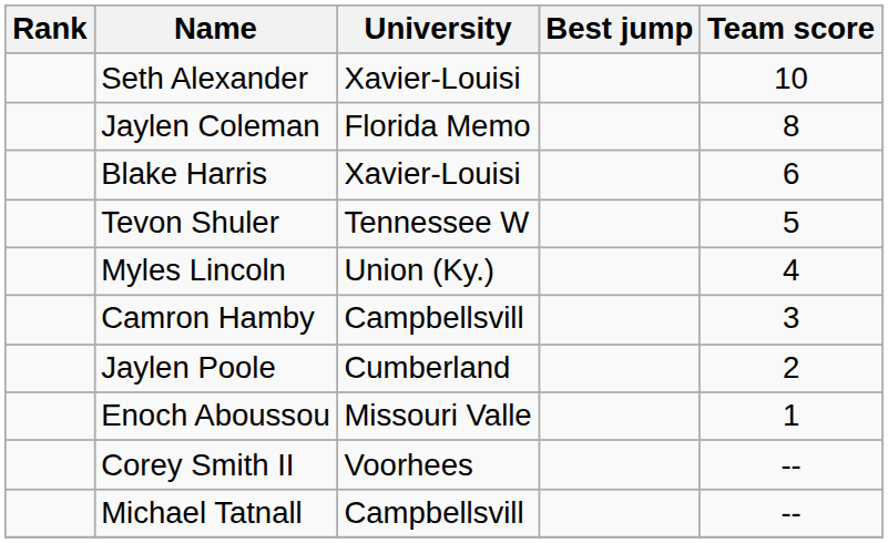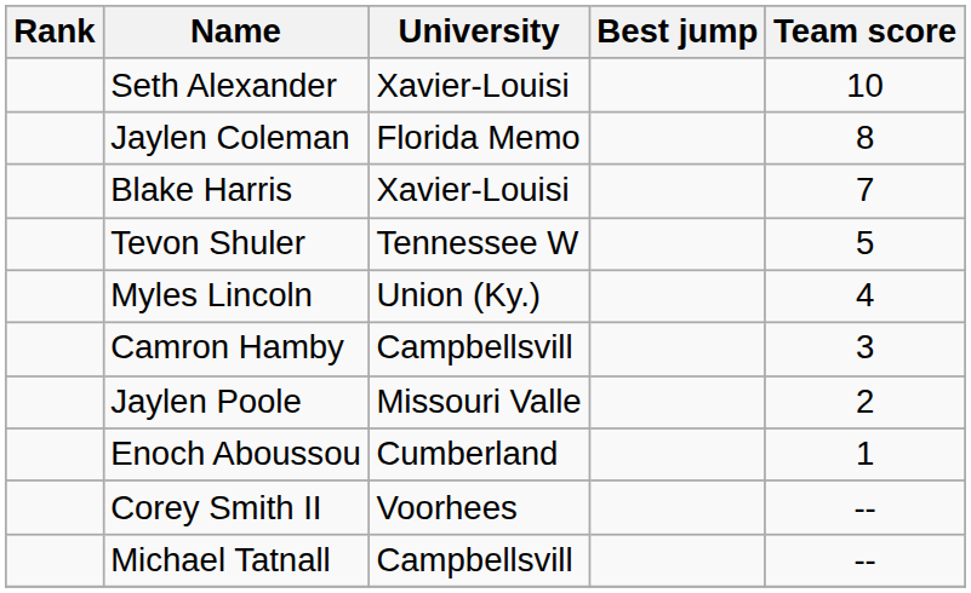Blake Harris | Team score: 6 -> 7
Jaylen Poole | University: Cumberland -> Missouri Valle
Enoch Aboussou | University: Missouri Valle -> Cumberland
